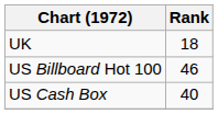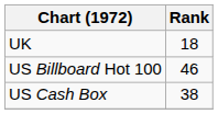US Cash Box | Rank: 40 -> 38
